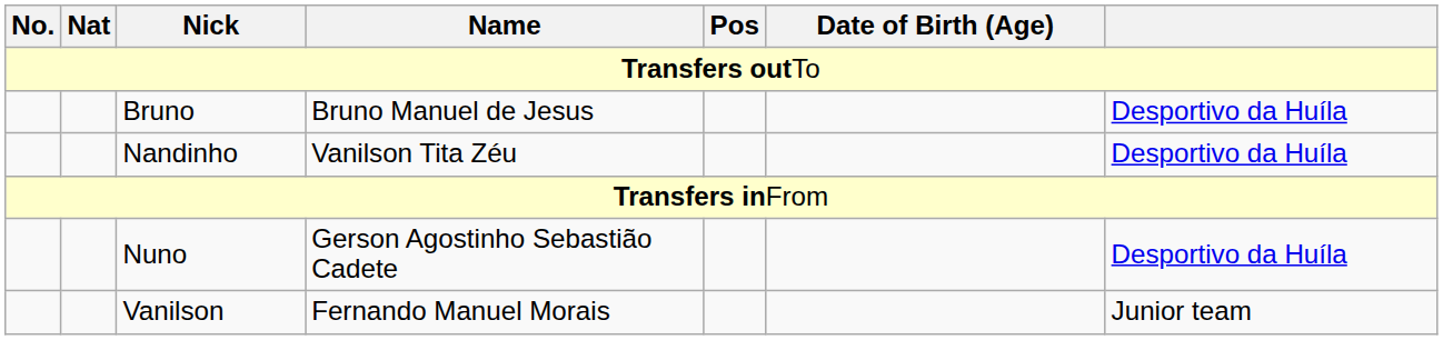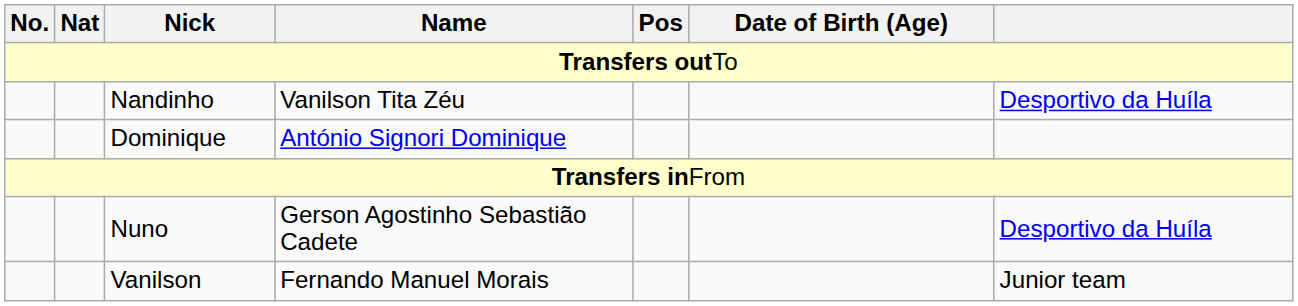- row: Bruno | Bruno Manuel de Jesus | Desportivo da Huíla
+ row: Dominique | António Signori Dominique
